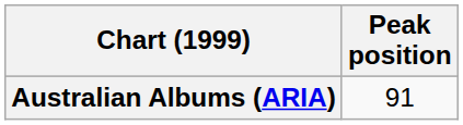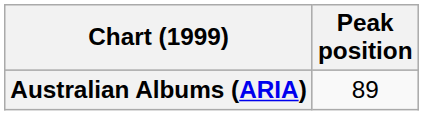Australian Albums (ARIA) | Peak position: 91 -> 89
